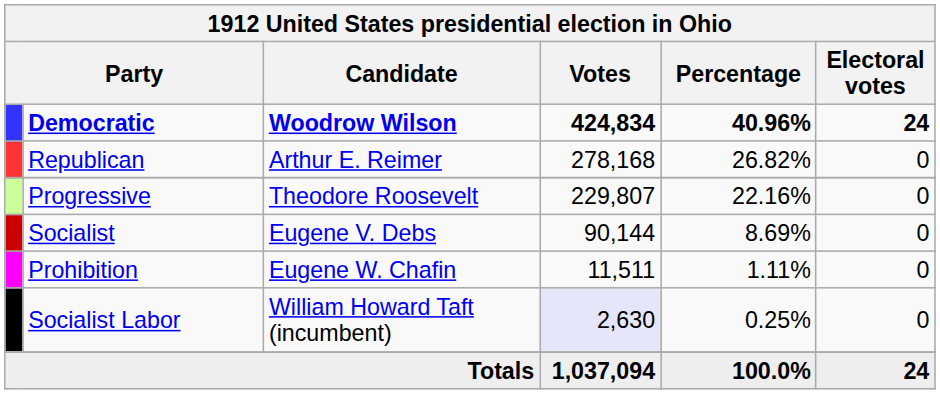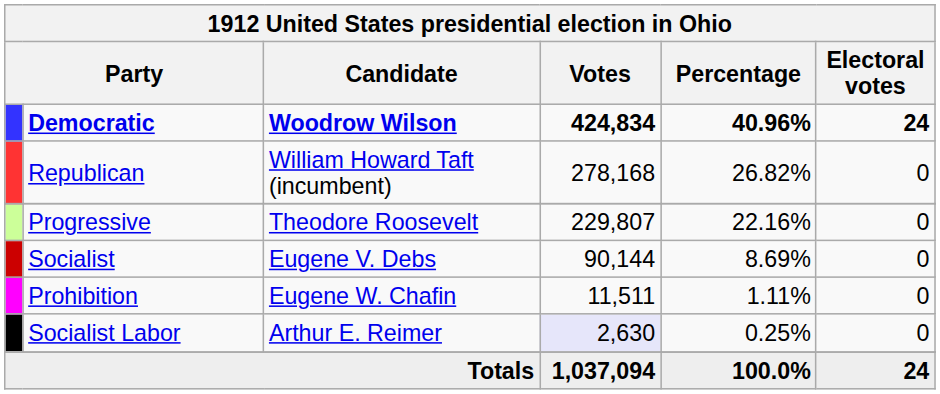Republican | Candidate: Arthur E. Reimer -> William Howard Taft (incumbent)
Socialist Labor | Candidate: William Howard Taft (incumbent) -> Arthur E. Reimer
